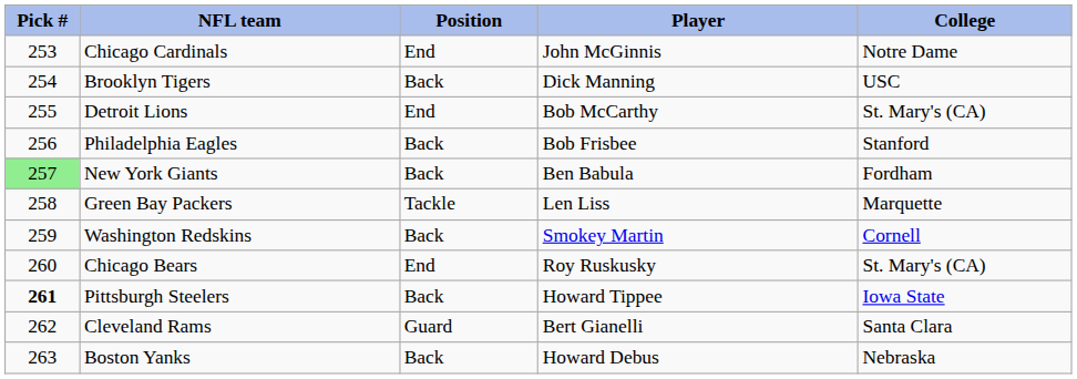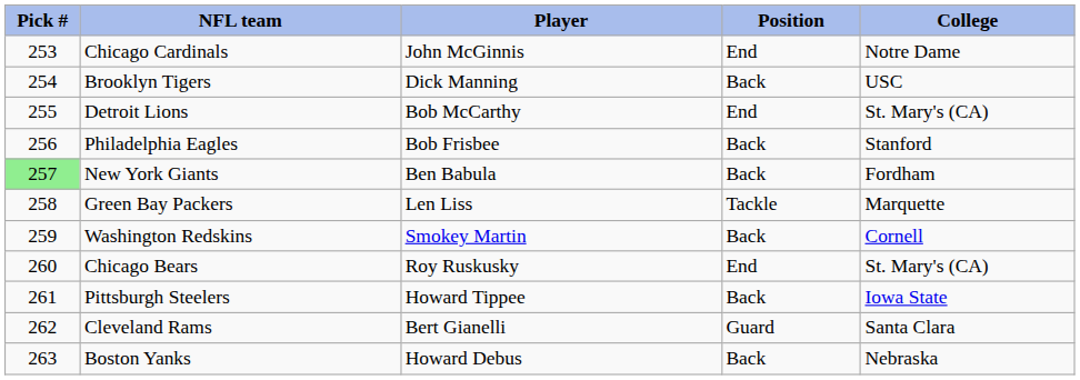columns swapped: Player <-> Position
Pittsburgh Steelers | Pick #: bold -> normal
